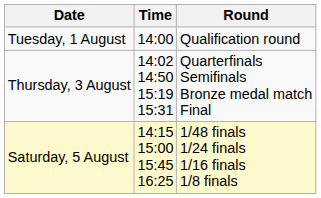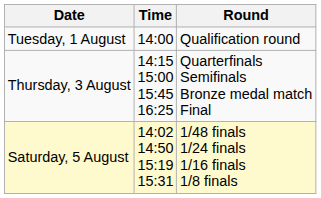Thursday, 3 August | Time: 14:02 14:50 15:19 15:31 -> 14:15 15:00 15:45 16:25
Saturday, 5 August | Time: 14:15 15:00 15:45 16:25 -> 14:02 14:50 15:19 15:31
